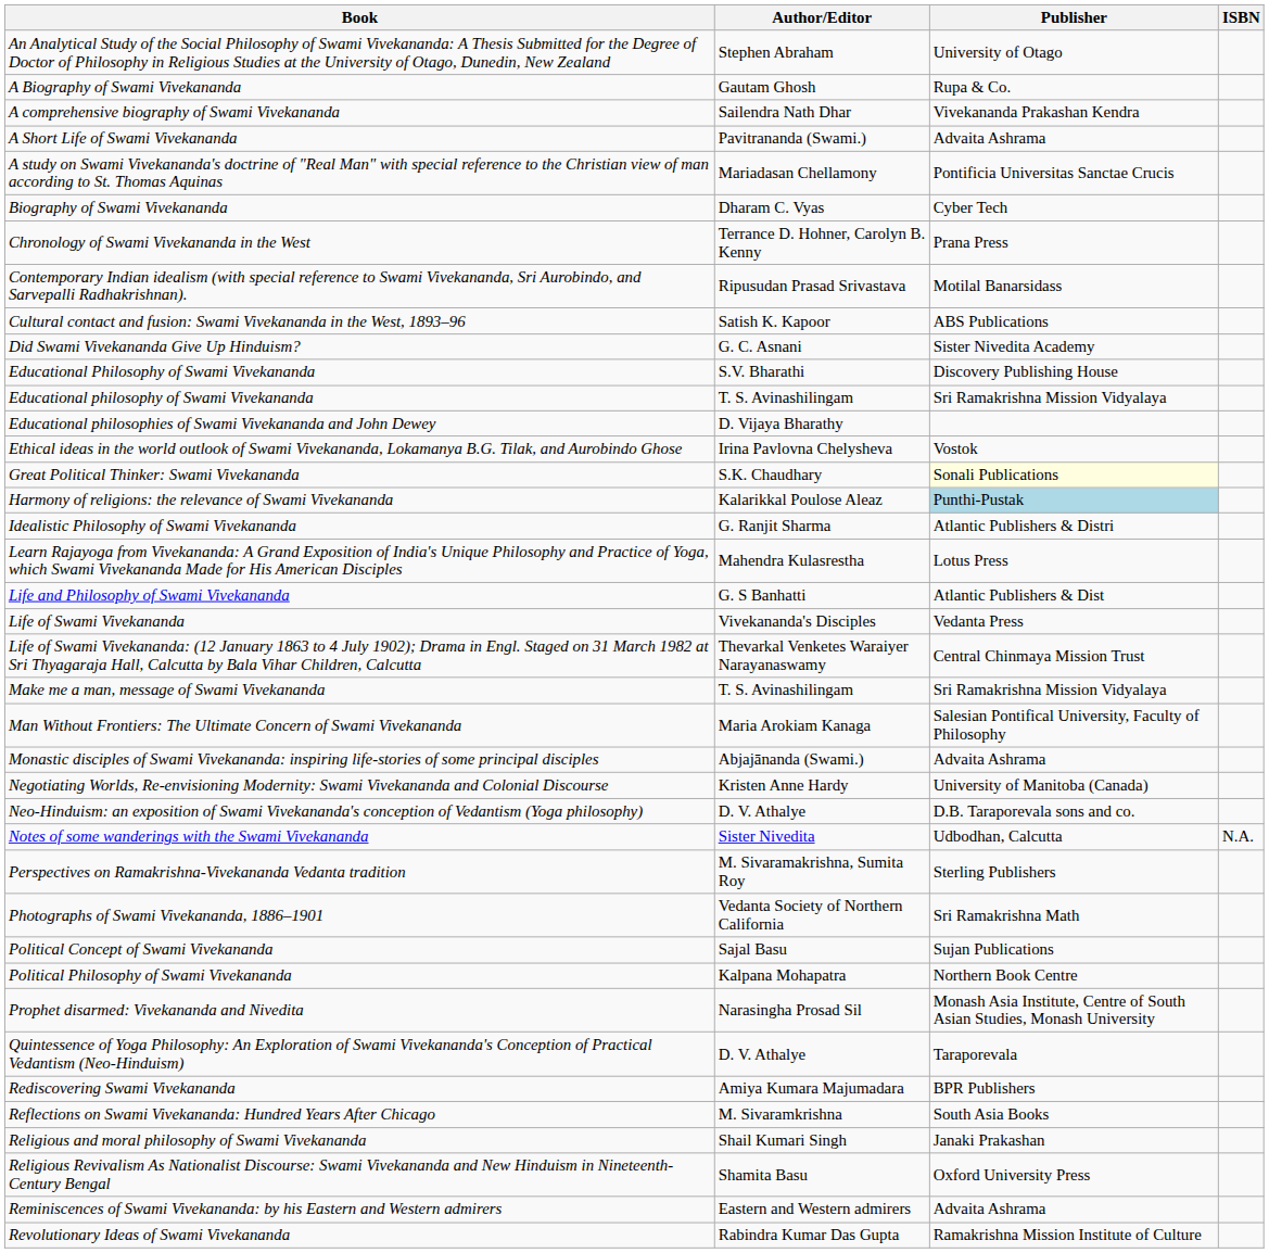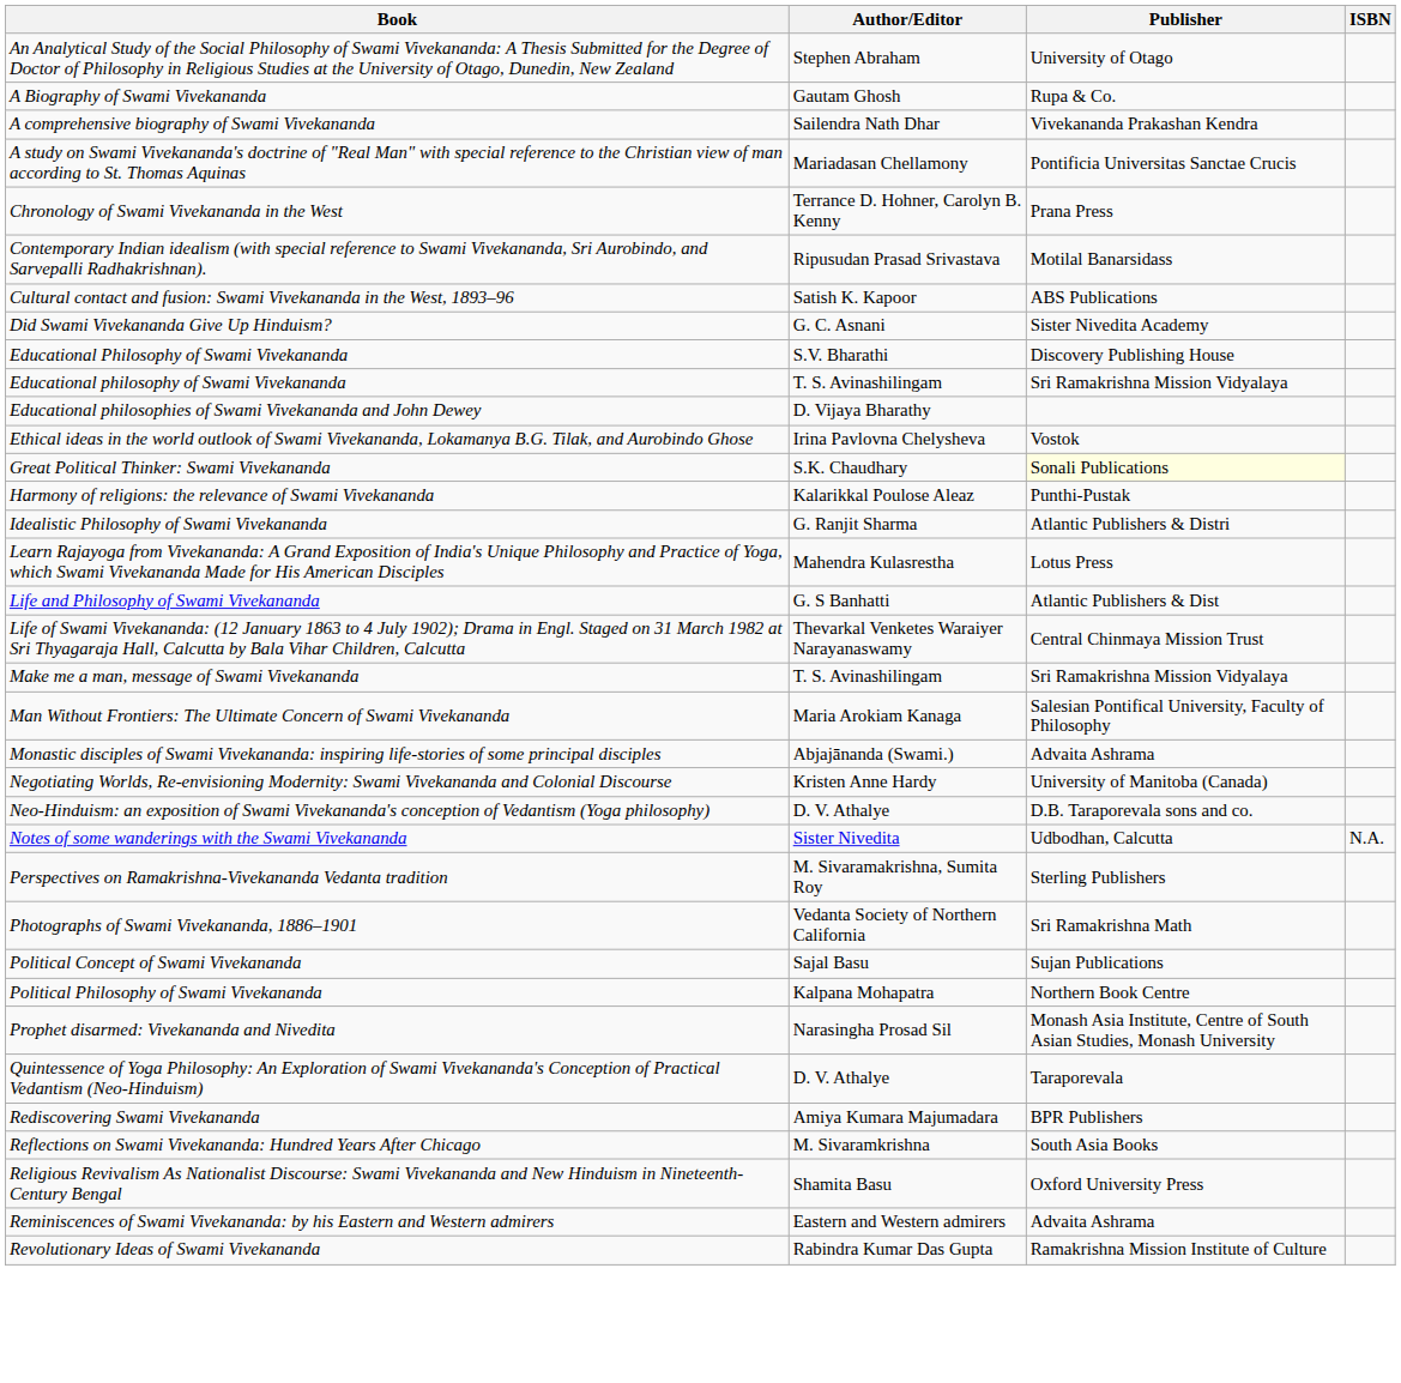- row: A Short Life of Swami Vivekananda | Pavitrananda (Swami.) | Advaita Ashrama
- row: Biography of Swami Vivekananda | Dharam C. Vyas | Cyber Tech
Harmony of religions: the relevance of Swami Vivekananda | Publisher: lightblue background -> no background
- row: Life of Swami Vivekananda | Vivekananda's Disciples | Vedanta Press
- row: Religious and moral philosophy of Swami Vivekananda | Shail Kumari Singh | Janaki Prakashan
